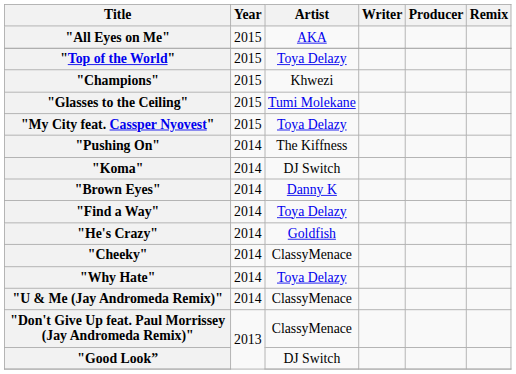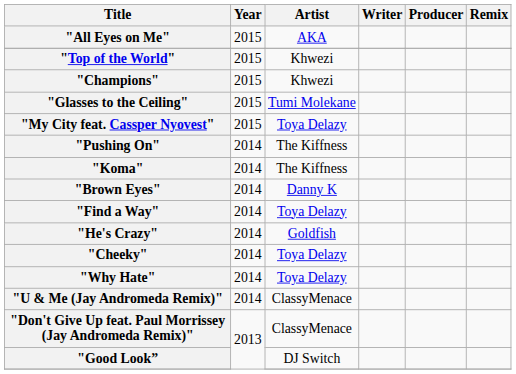"Top of the World" | Artist: Toya Delazy -> Khwezi
"Koma" | Artist: DJ Switch -> The Kiffness
"Cheeky" | Artist: ClassyMenace -> Toya Delazy
